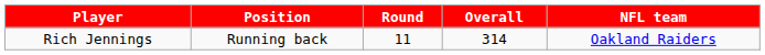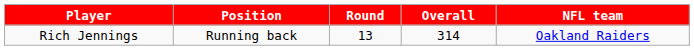Rich Jennings | Round: 11 -> 13
